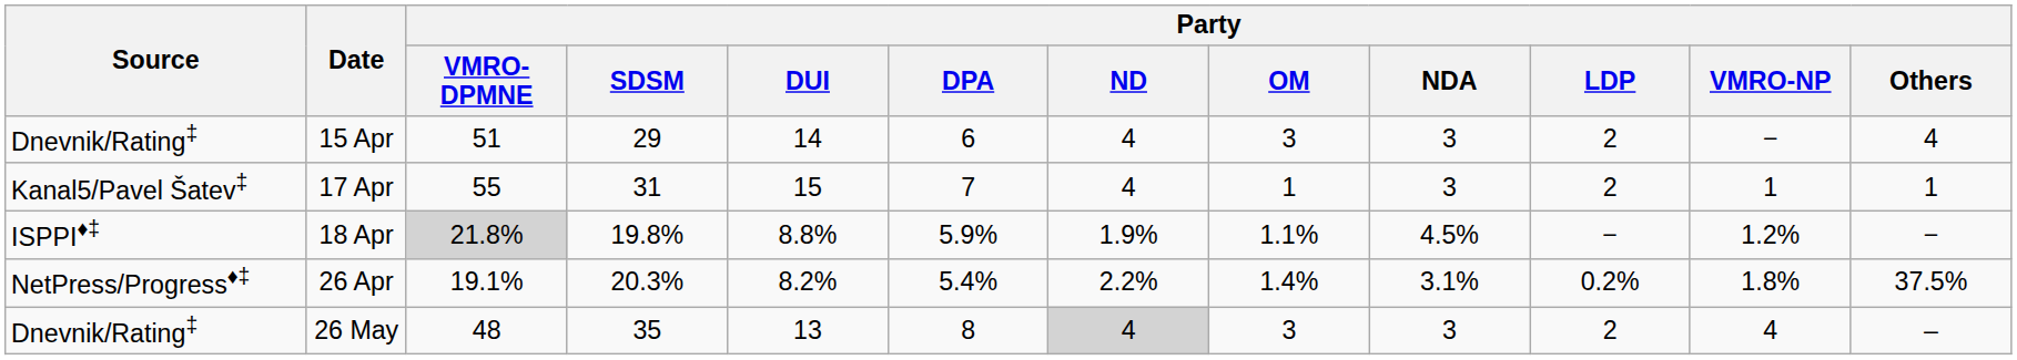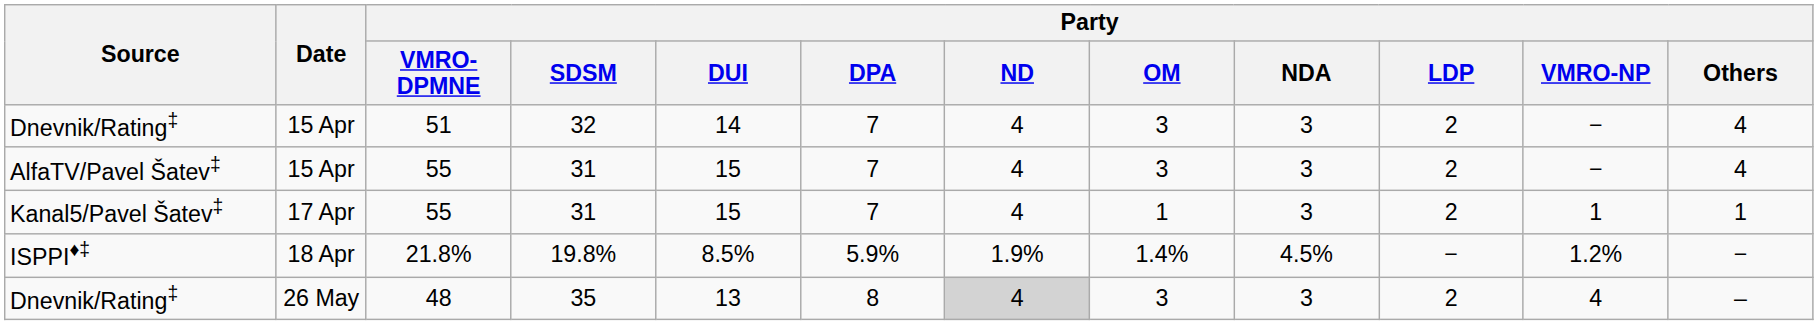Dnevnik/Rating‡ / 15 Apr | Party / SDSM: 29 -> 32
Dnevnik/Rating‡ / 15 Apr | Party / DPA: 6 -> 7
+ row: AlfaTV/Pavel Šatev‡ | 15 Apr | 55 | 31 | 15 | 7 | 4 | 3 | 3 | 2 | − | 4
ISPPI♦‡ | Party / VMRO-DPMNE: lightgrey background -> no background
ISPPI♦‡ | Party / DUI: 8.8% -> 8.5%
ISPPI♦‡ | Party / OM: 1.1% -> 1.4%
- row: NetPress/Progress♦‡ | 26 Apr | 19.1% | 20.3% | 8.2% | 5.4% | 2.2% | 1.4% | 3.1% | 0.2% | 1.8% | 37.5%
